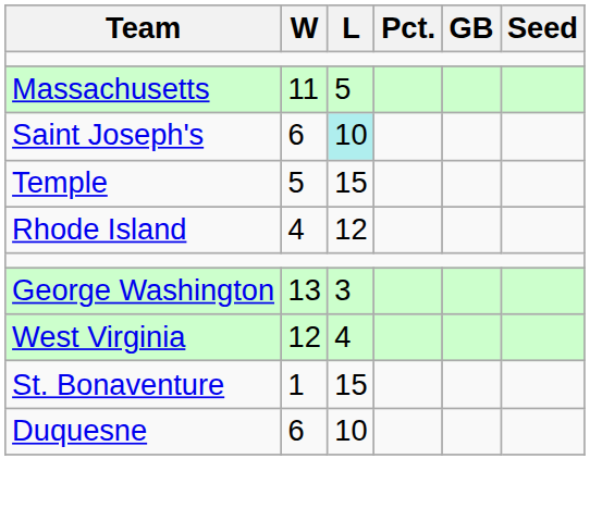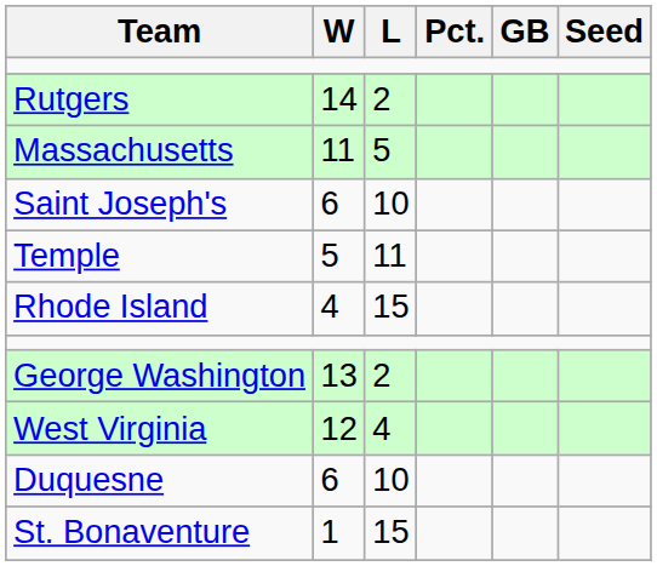+ row: Rutgers | 14 | 2
Saint Joseph's | L: paleturquoise background -> no background
Temple | L: 15 -> 11
Rhode Island | L: 12 -> 15
George Washington | L: 3 -> 2
rows swapped: Duquesne <-> St. Bonaventure
